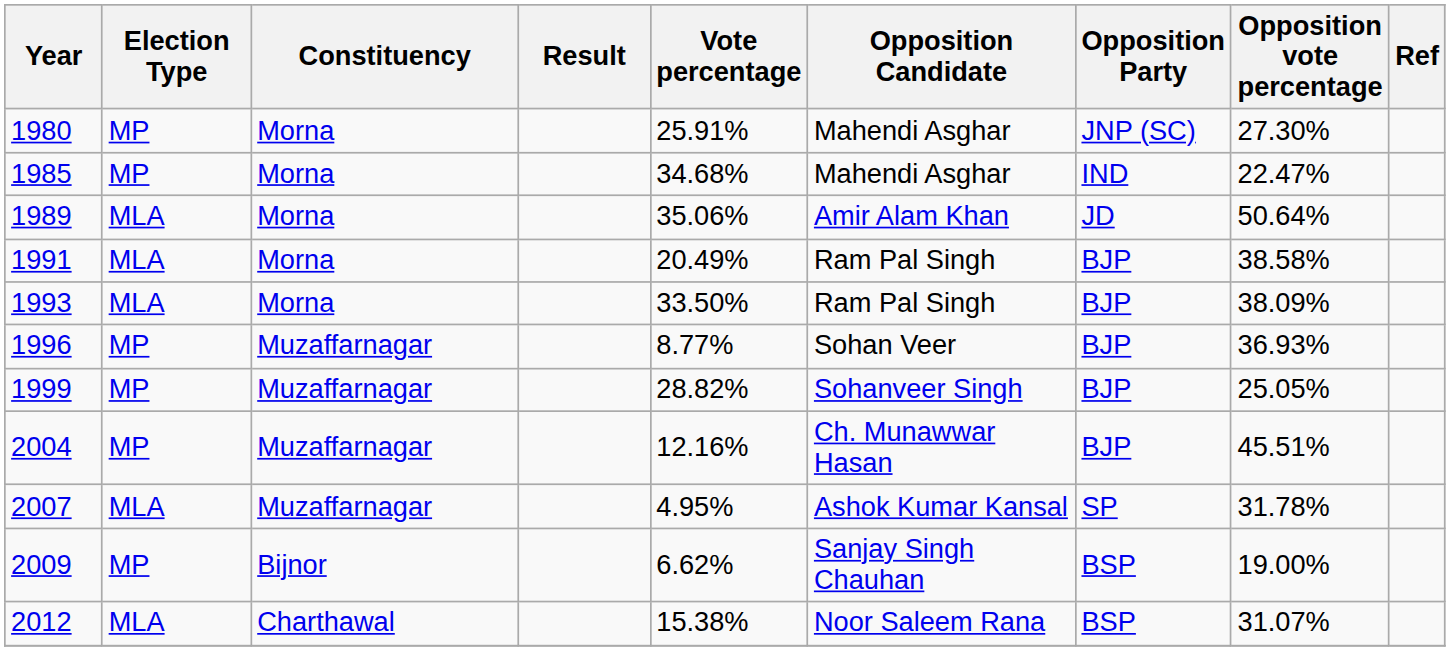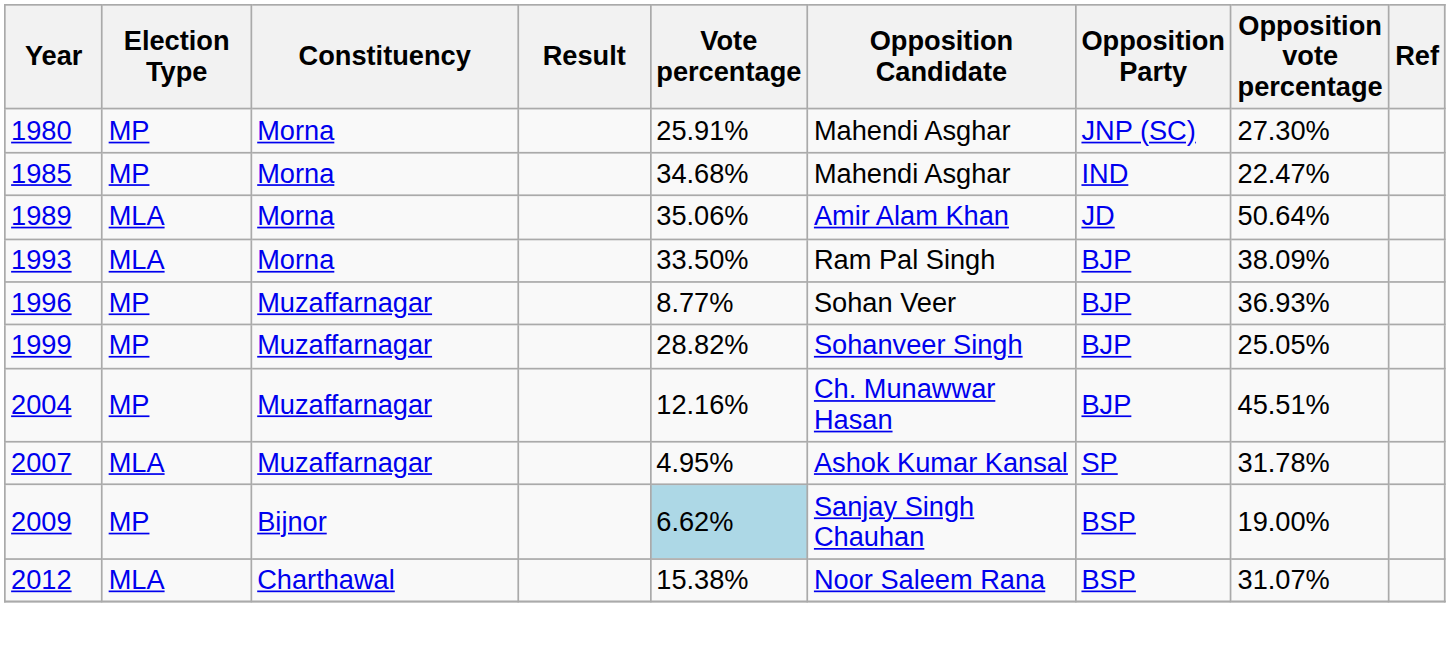- row: 1991 | MLA | Morna | 20.49% | Ram Pal Singh | BJP | 38.58%
2009 | Vote percentage: no background -> lightblue background
